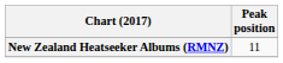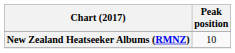New Zealand Heatseeker Albums (RMNZ) | Peak position: 11 -> 10
